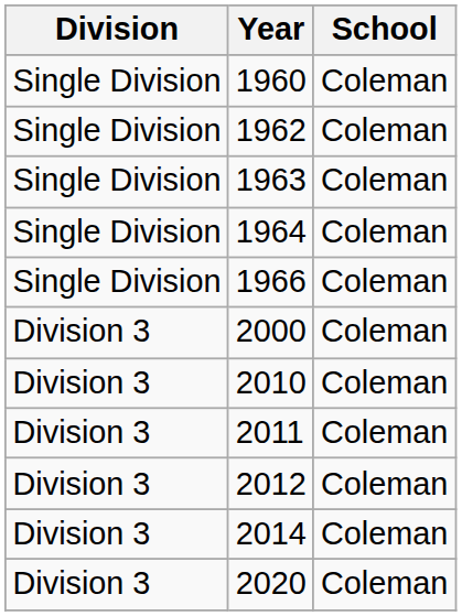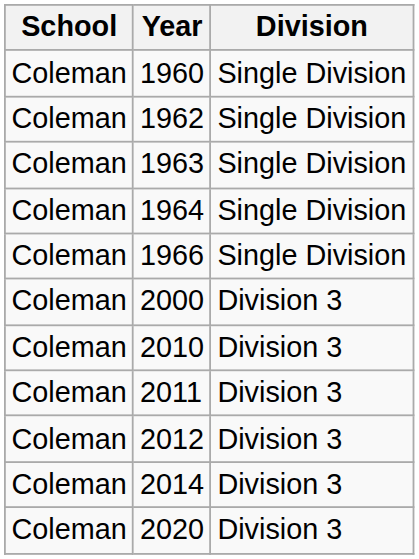columns swapped: School <-> Division
